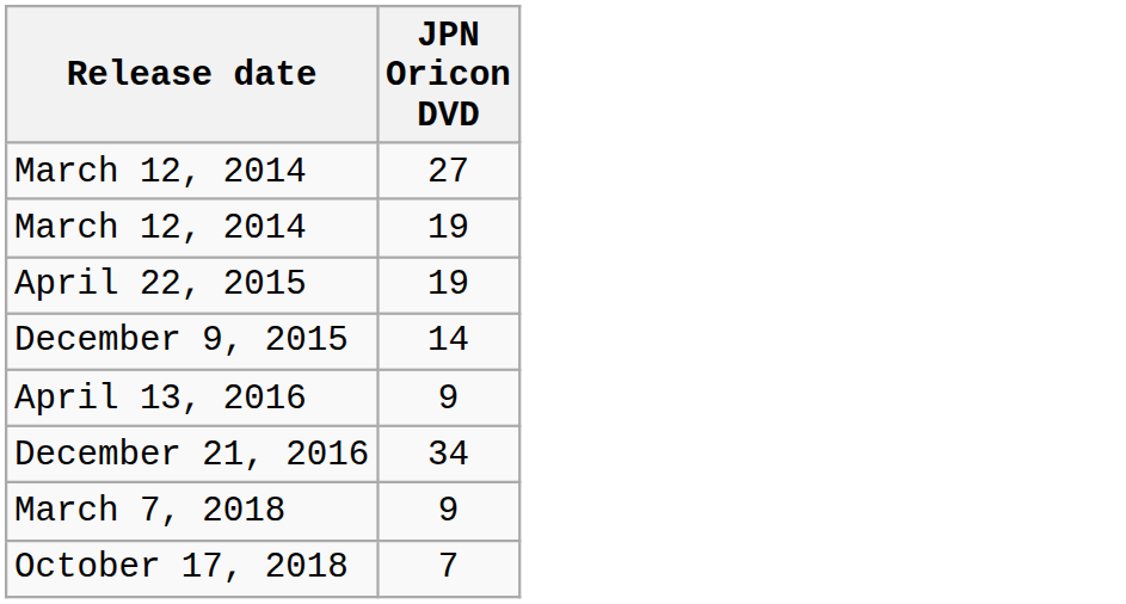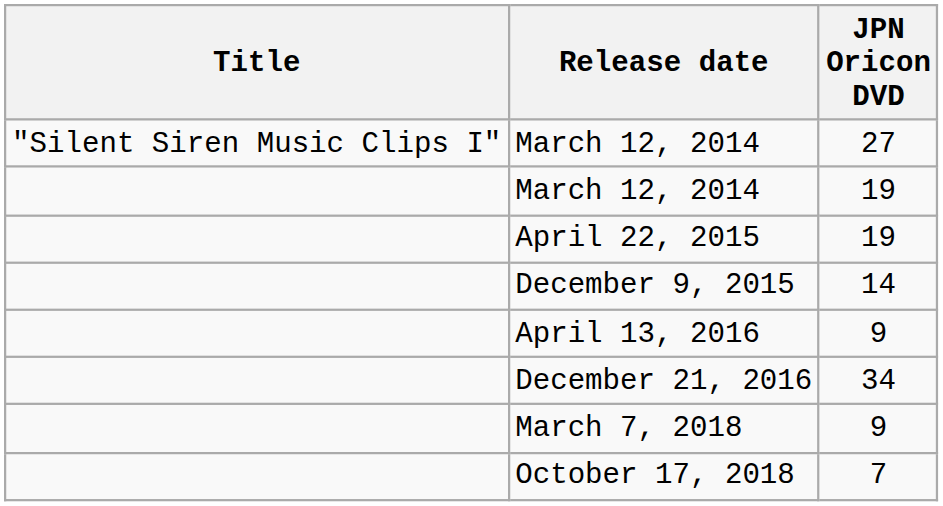+ column: Title | "Silent Siren Music Clips I"
